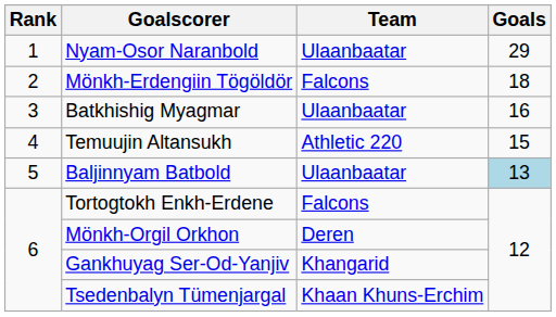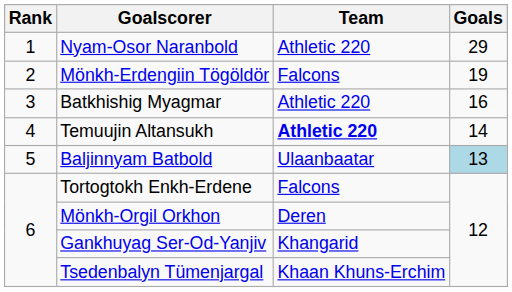Nyam-Osor Naranbold | Team: Ulaanbaatar -> Athletic 220
Mönkh-Erdengiin Tögöldör | Goals: 18 -> 19
Batkhishig Myagmar | Team: Ulaanbaatar -> Athletic 220
Temuujin Altansukh | Team: normal -> bold
Temuujin Altansukh | Goals: 15 -> 14
